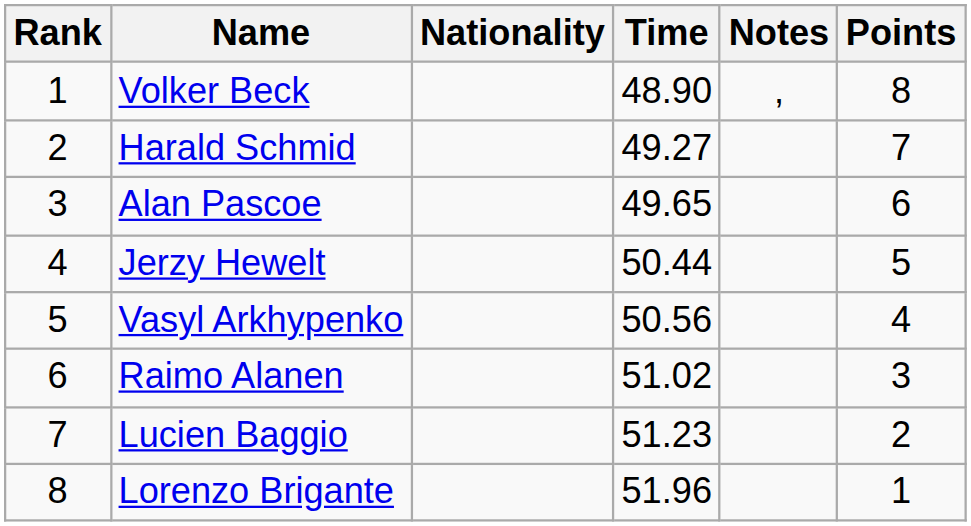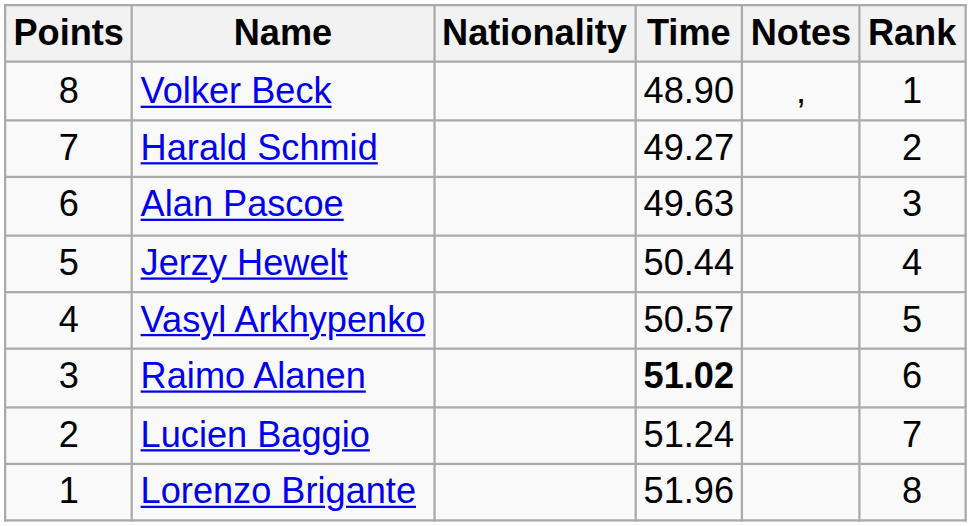columns swapped: Rank <-> Points
Alan Pascoe | Time: 49.65 -> 49.63
Vasyl Arkhypenko | Time: 50.56 -> 50.57
Raimo Alanen | Time: normal -> bold
Lucien Baggio | Time: 51.23 -> 51.24
